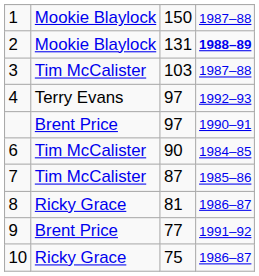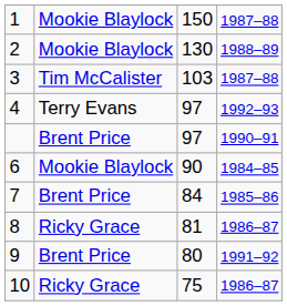2 | column 3: 131 -> 130
2 | column 4: bold -> normal
6 | column 2: Tim McCalister -> Mookie Blaylock
7 | column 2: Tim McCalister -> Brent Price
7 | column 3: 87 -> 84
9 | column 3: 77 -> 80
